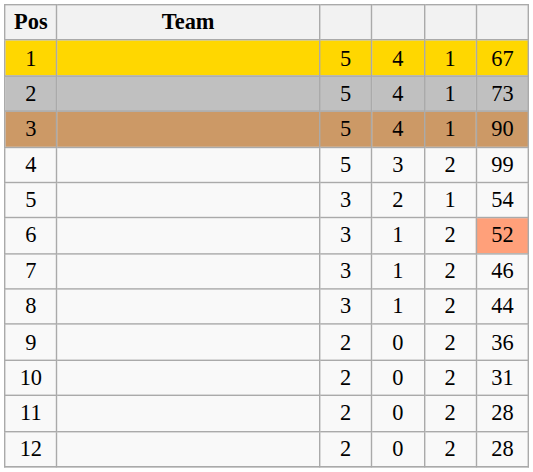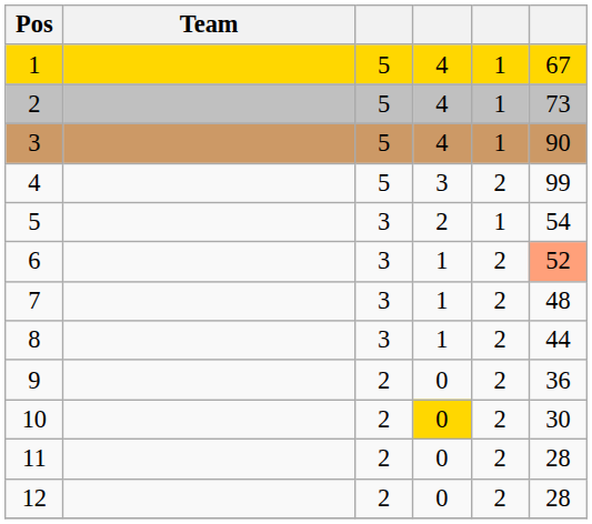7 | column 6: 46 -> 48
10 | column 4: no background -> gold background
10 | column 6: 31 -> 30
